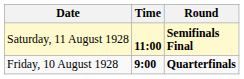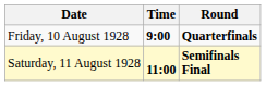rows swapped: Friday, 10 August 1928 <-> Saturday, 11 August 1928
